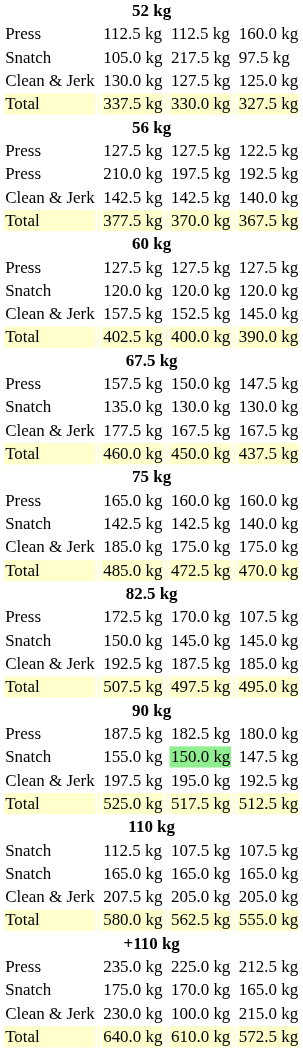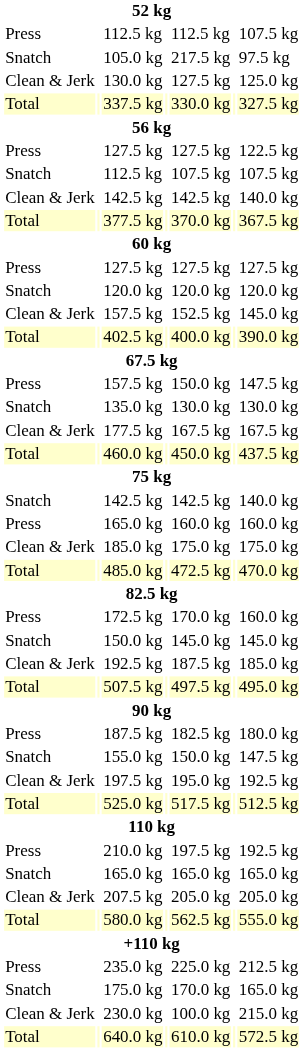Press / 112.5 kg | column 7: 160.0 kg -> 107.5 kg
rows swapped: Snatch / 112.5 kg <-> 210.0 kg
rows swapped: Press / 165.0 kg <-> Snatch / 142.5 kg
172.5 kg | column 7: 107.5 kg -> 160.0 kg
155.0 kg | column 5: lightgreen background -> no background
